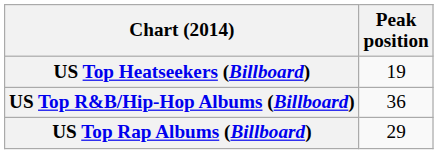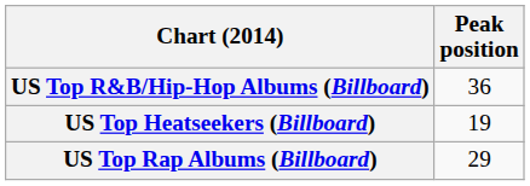rows swapped: US Top Heatseekers (Billboard) <-> US Top R&B/Hip-Hop Albums (Billboard)
